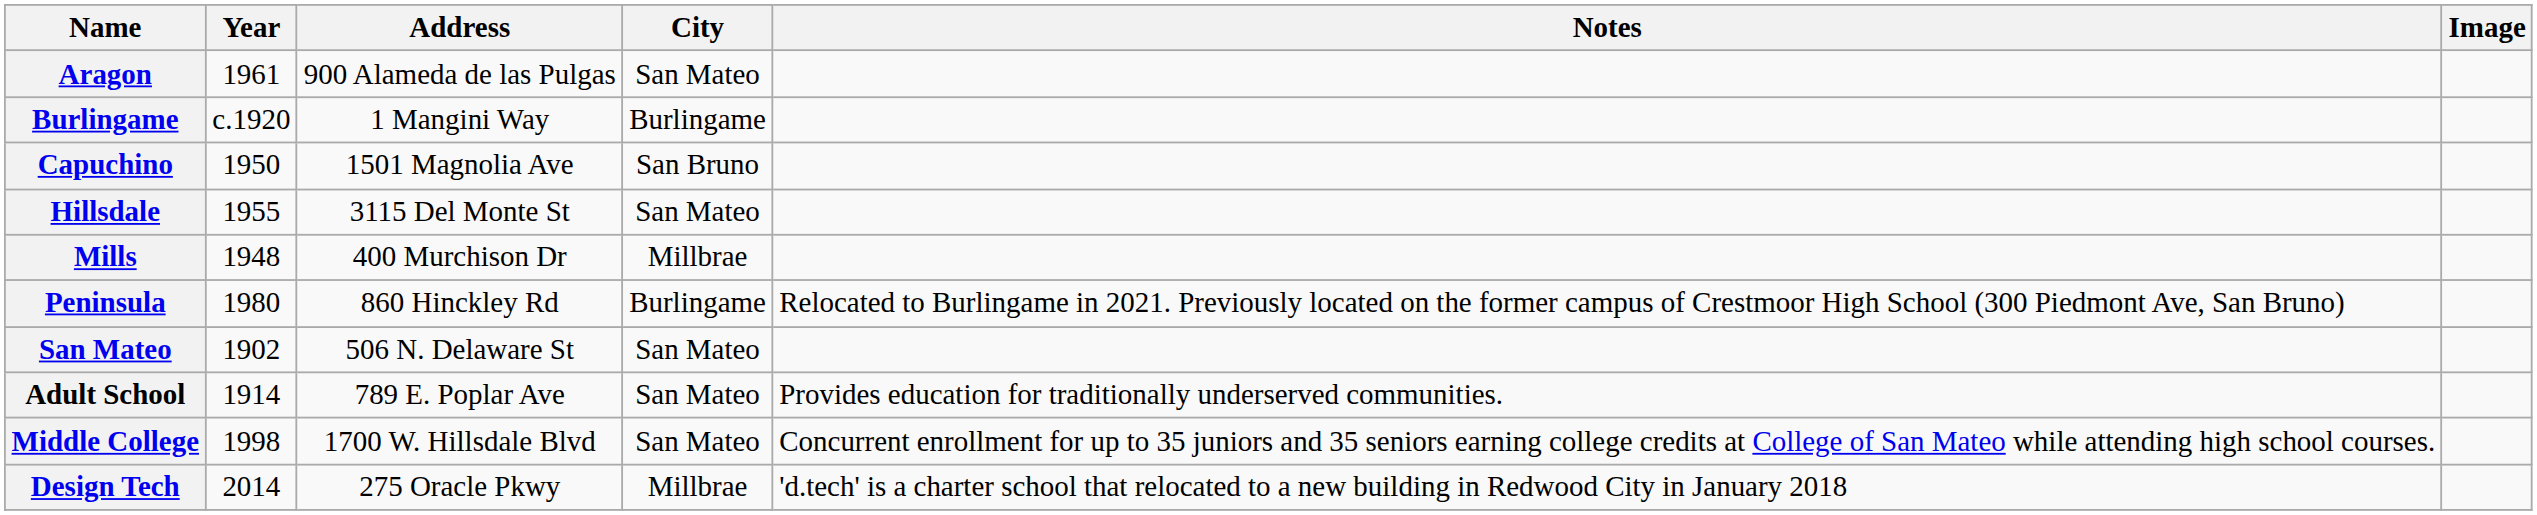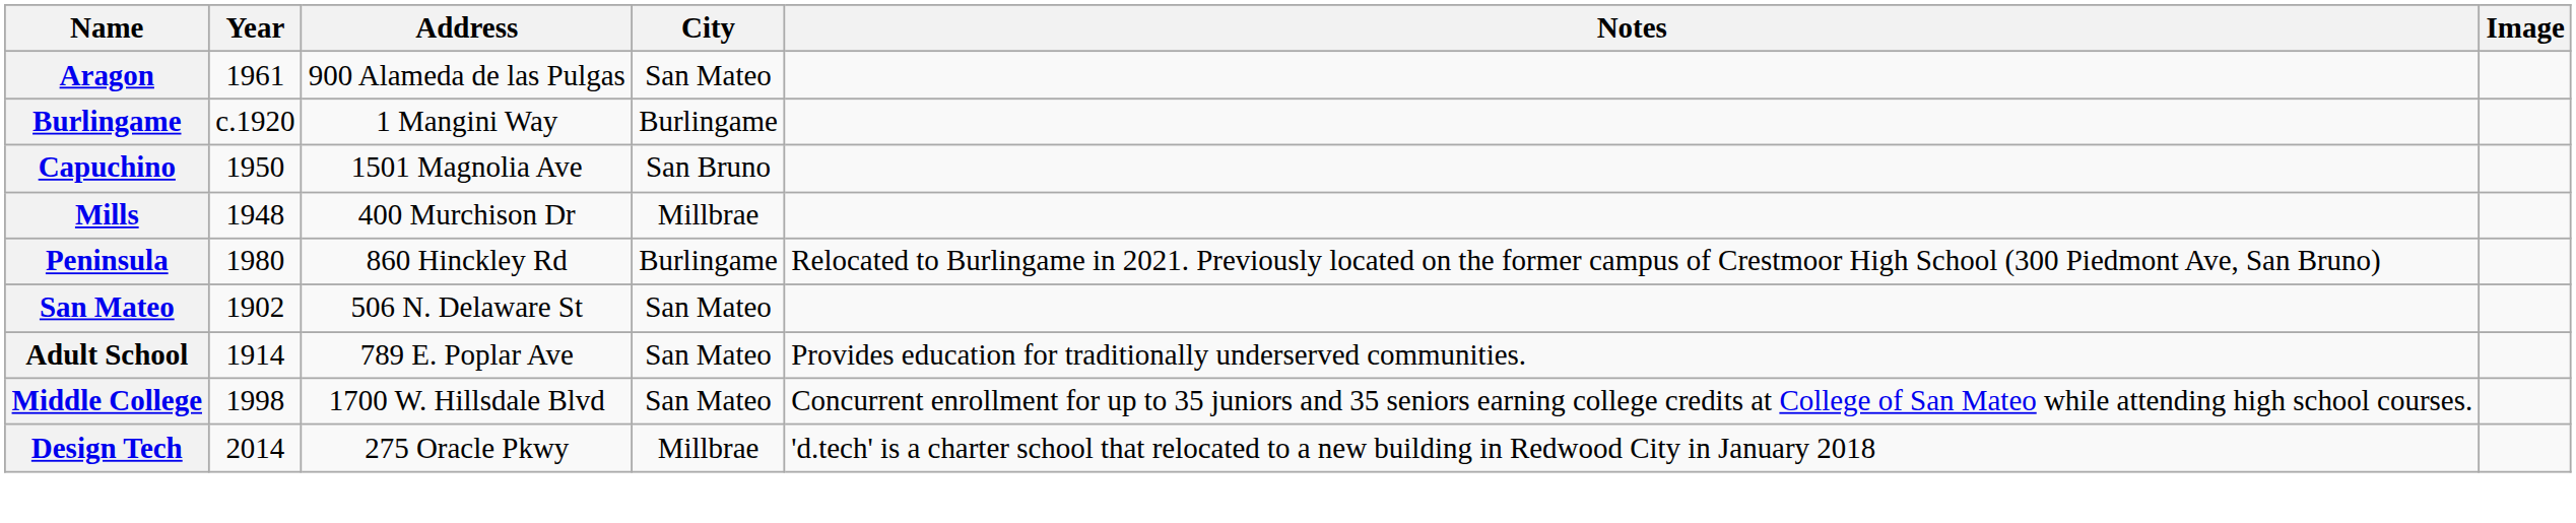- row: Hillsdale | 1955 | 3115 Del Monte St | San Mateo
